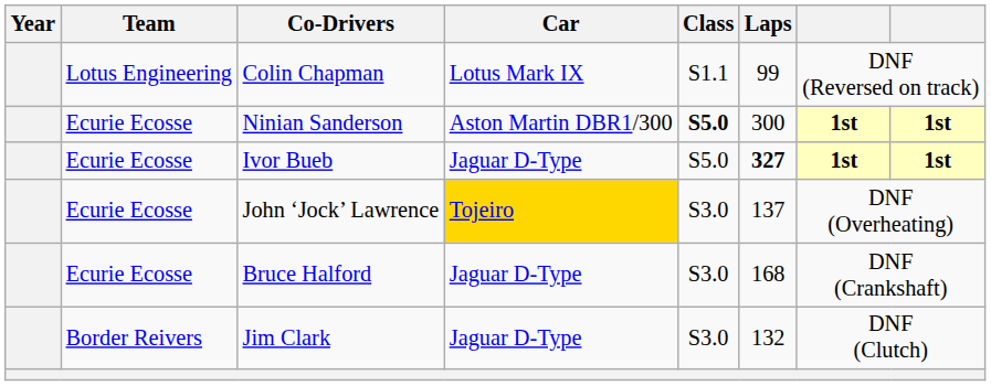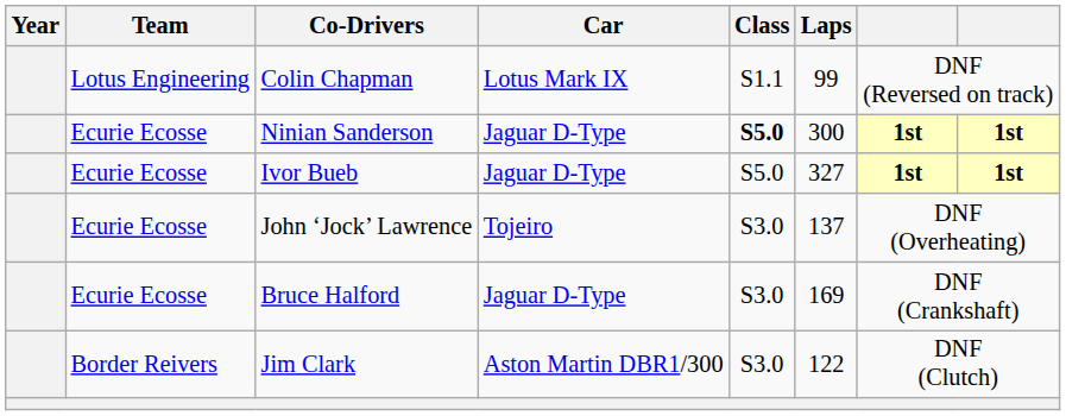Ninian Sanderson | Car: Aston Martin DBR1/300 -> Jaguar D-Type
Ivor Bueb | Laps: bold -> normal
John ‘Jock’ Lawrence | Car: gold background -> no background
Bruce Halford | Laps: 168 -> 169
Jim Clark | Car: Jaguar D-Type -> Aston Martin DBR1/300
Jim Clark | Laps: 132 -> 122
